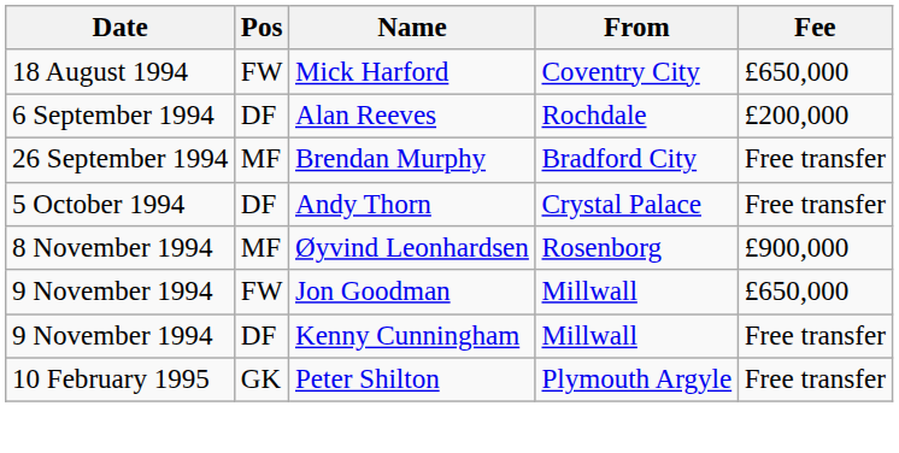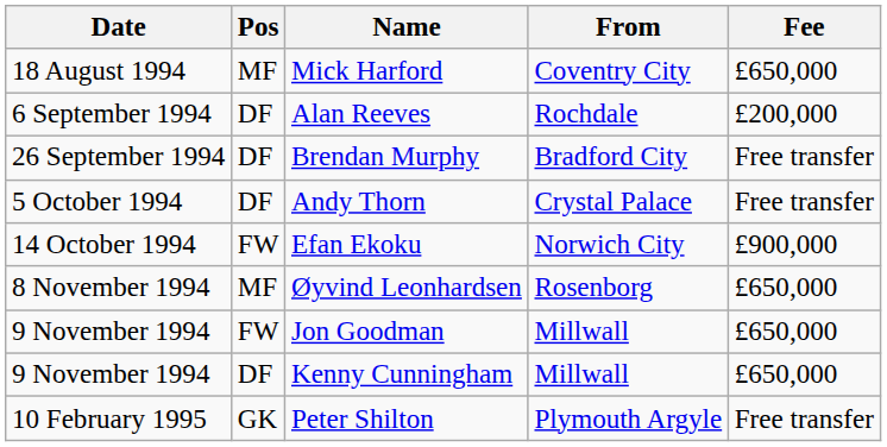Mick Harford | Pos: FW -> MF
Brendan Murphy | Pos: MF -> DF
+ row: 14 October 1994 | FW | Efan Ekoku | Norwich City | £900,000
Øyvind Leonhardsen | Fee: £900,000 -> £650,000
Kenny Cunningham | Fee: Free transfer -> £650,000
